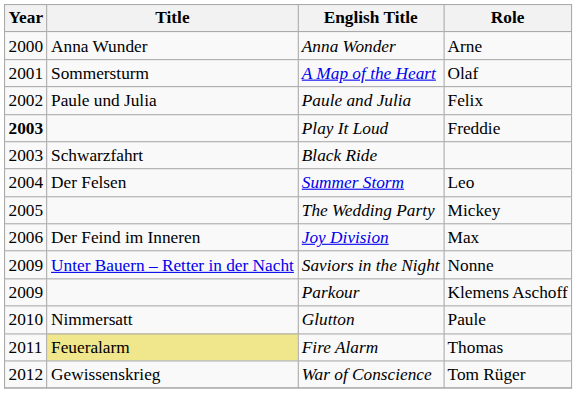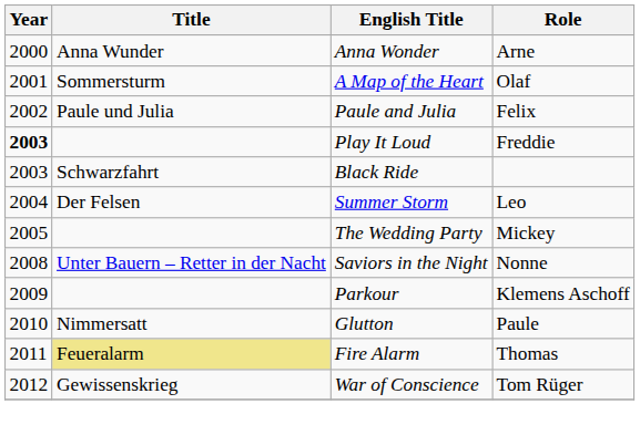- row: 2006 | Der Feind im Inneren | Joy Division | Max
Saviors in the Night | Year: 2009 -> 2008
